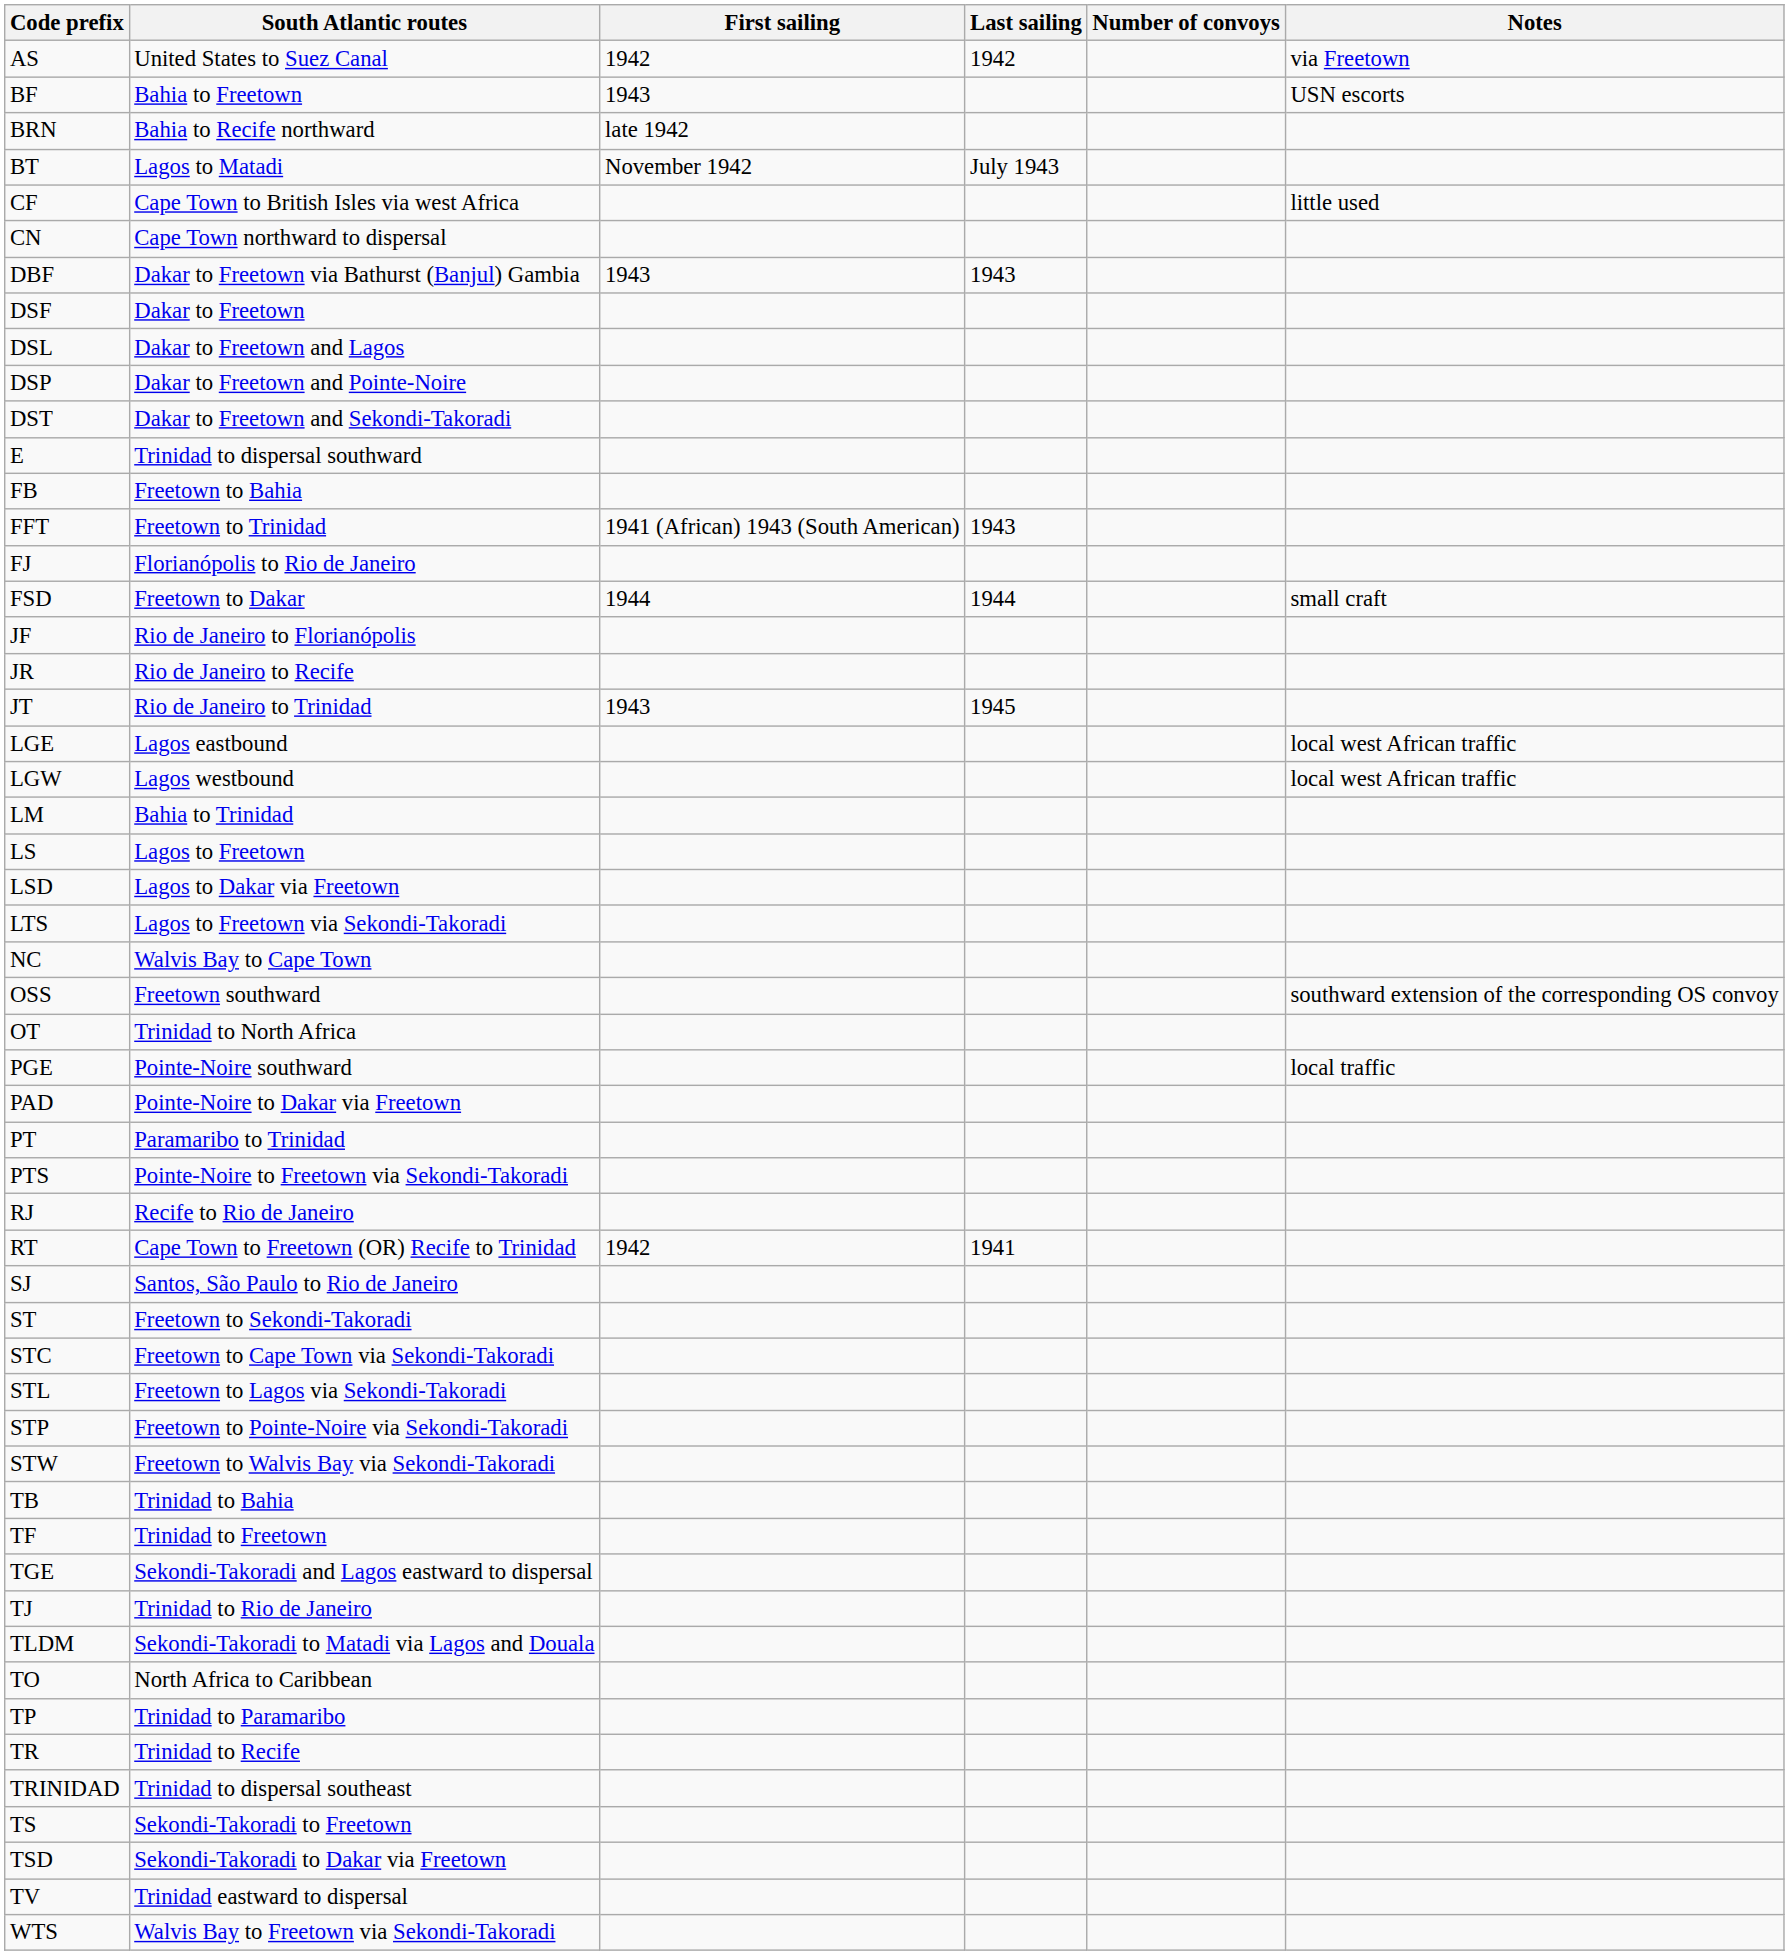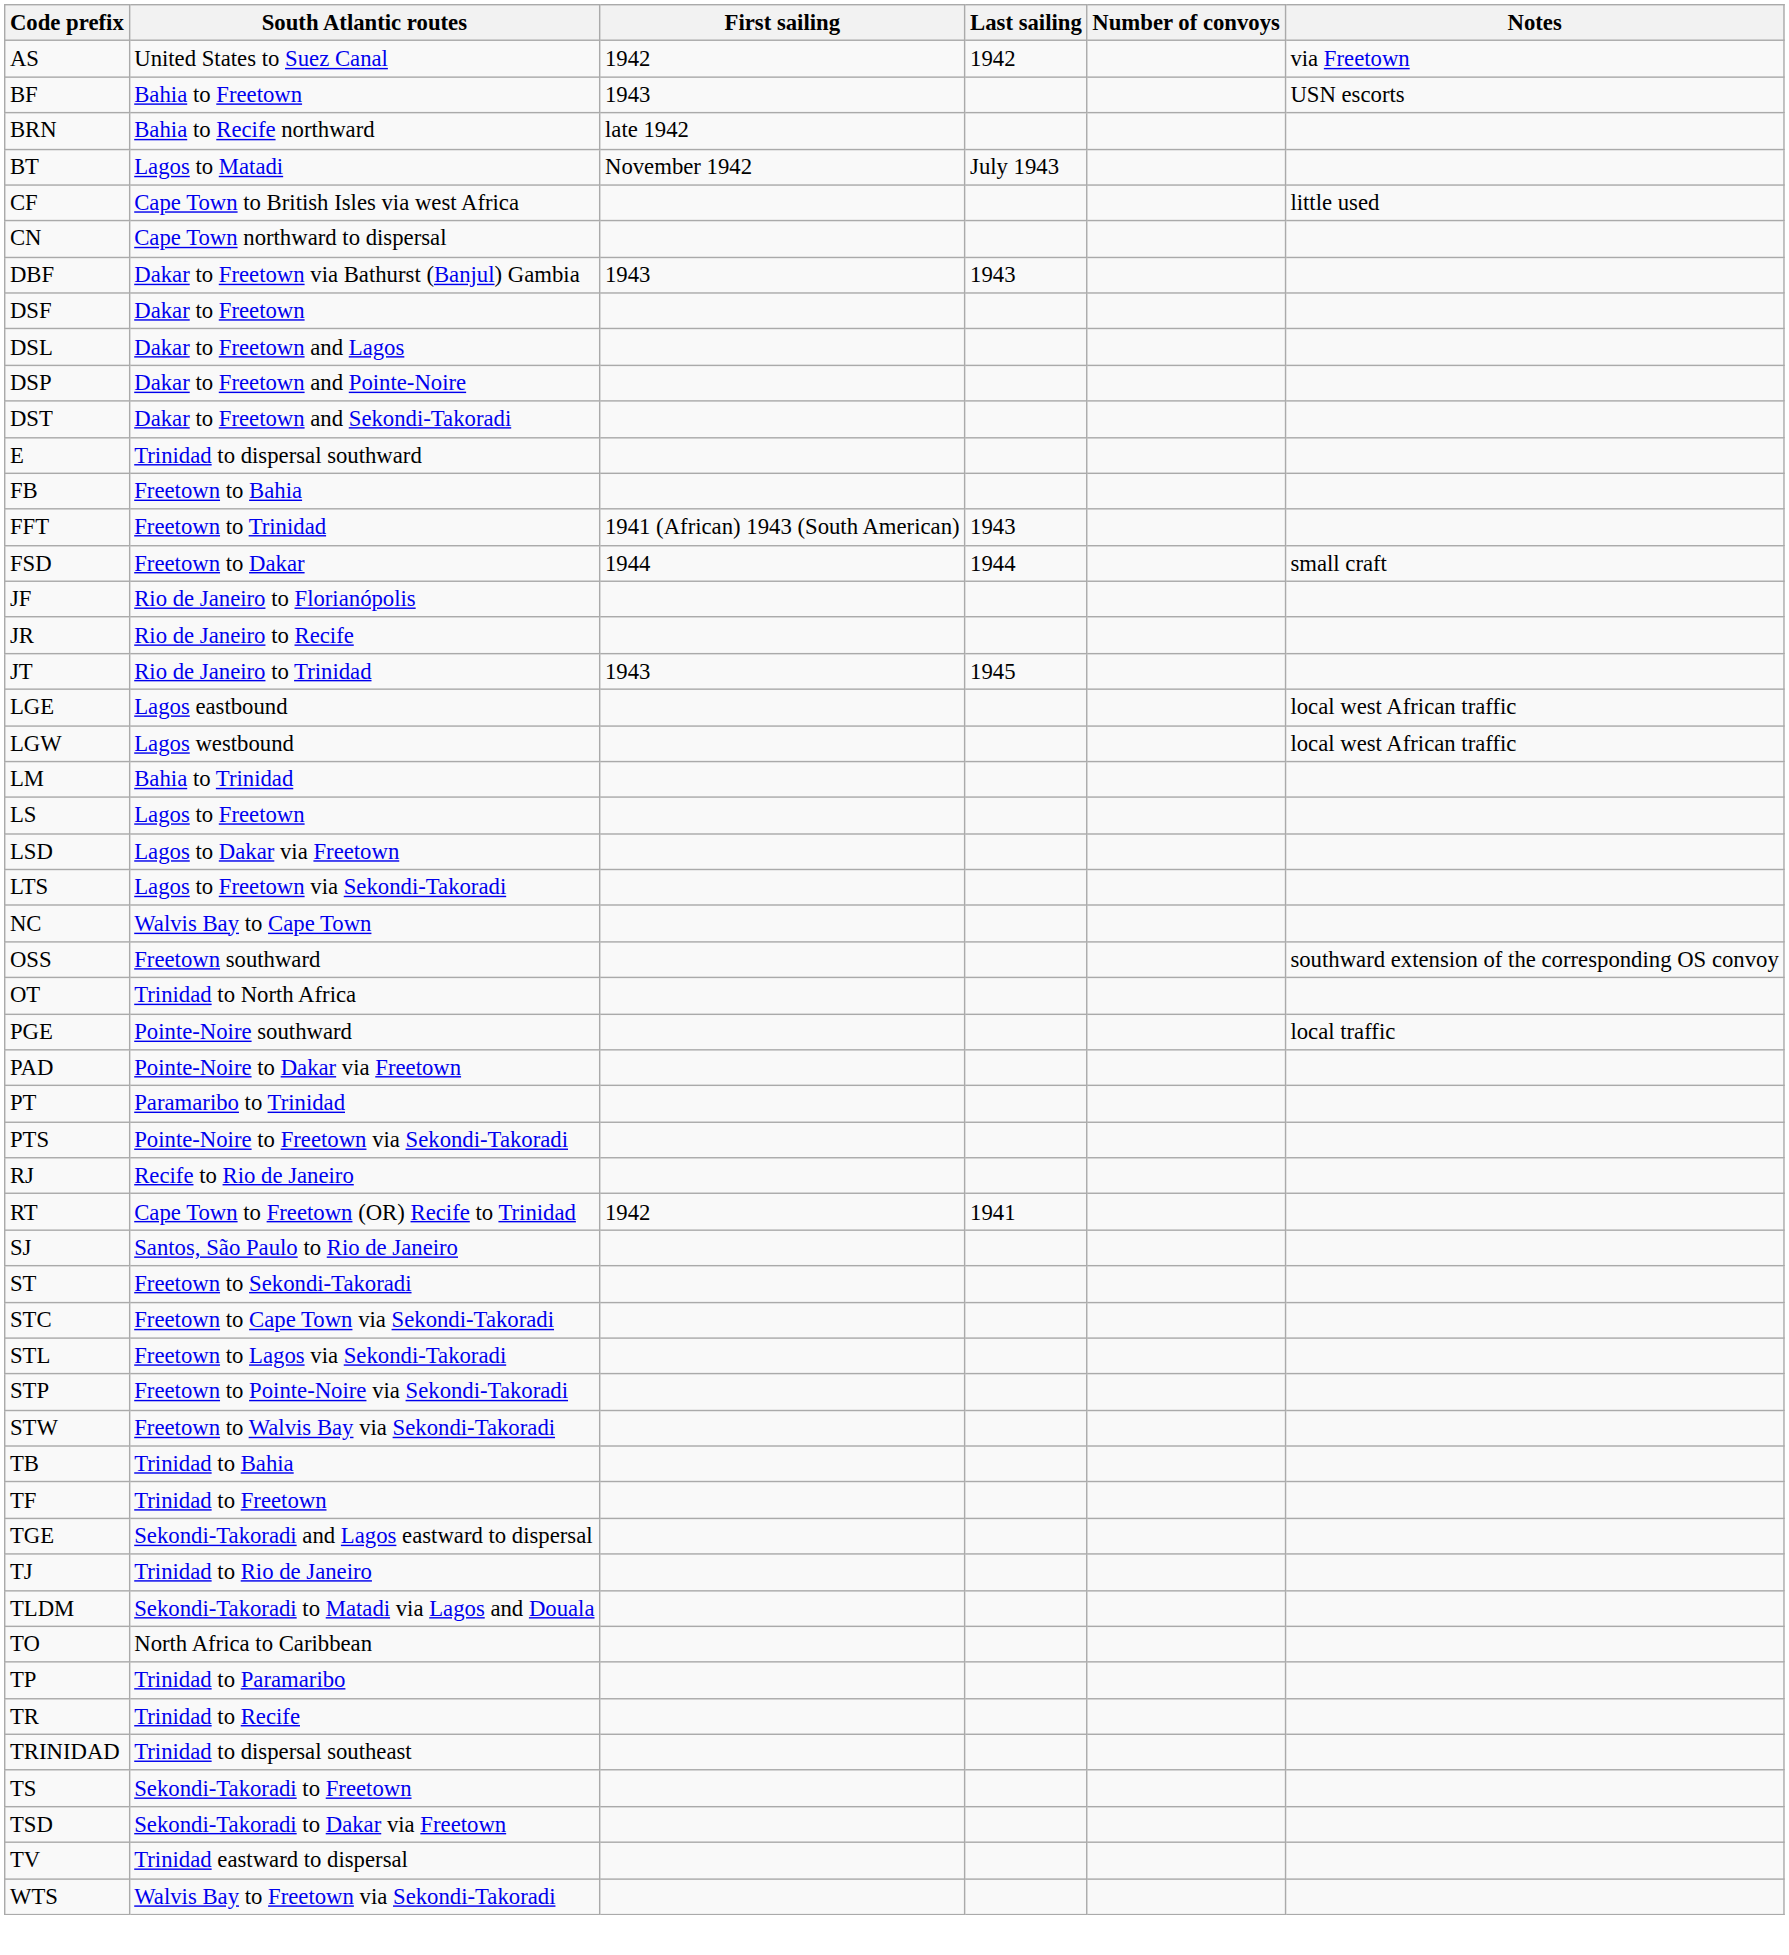- row: FJ | Florianópolis to Rio de Janeiro
